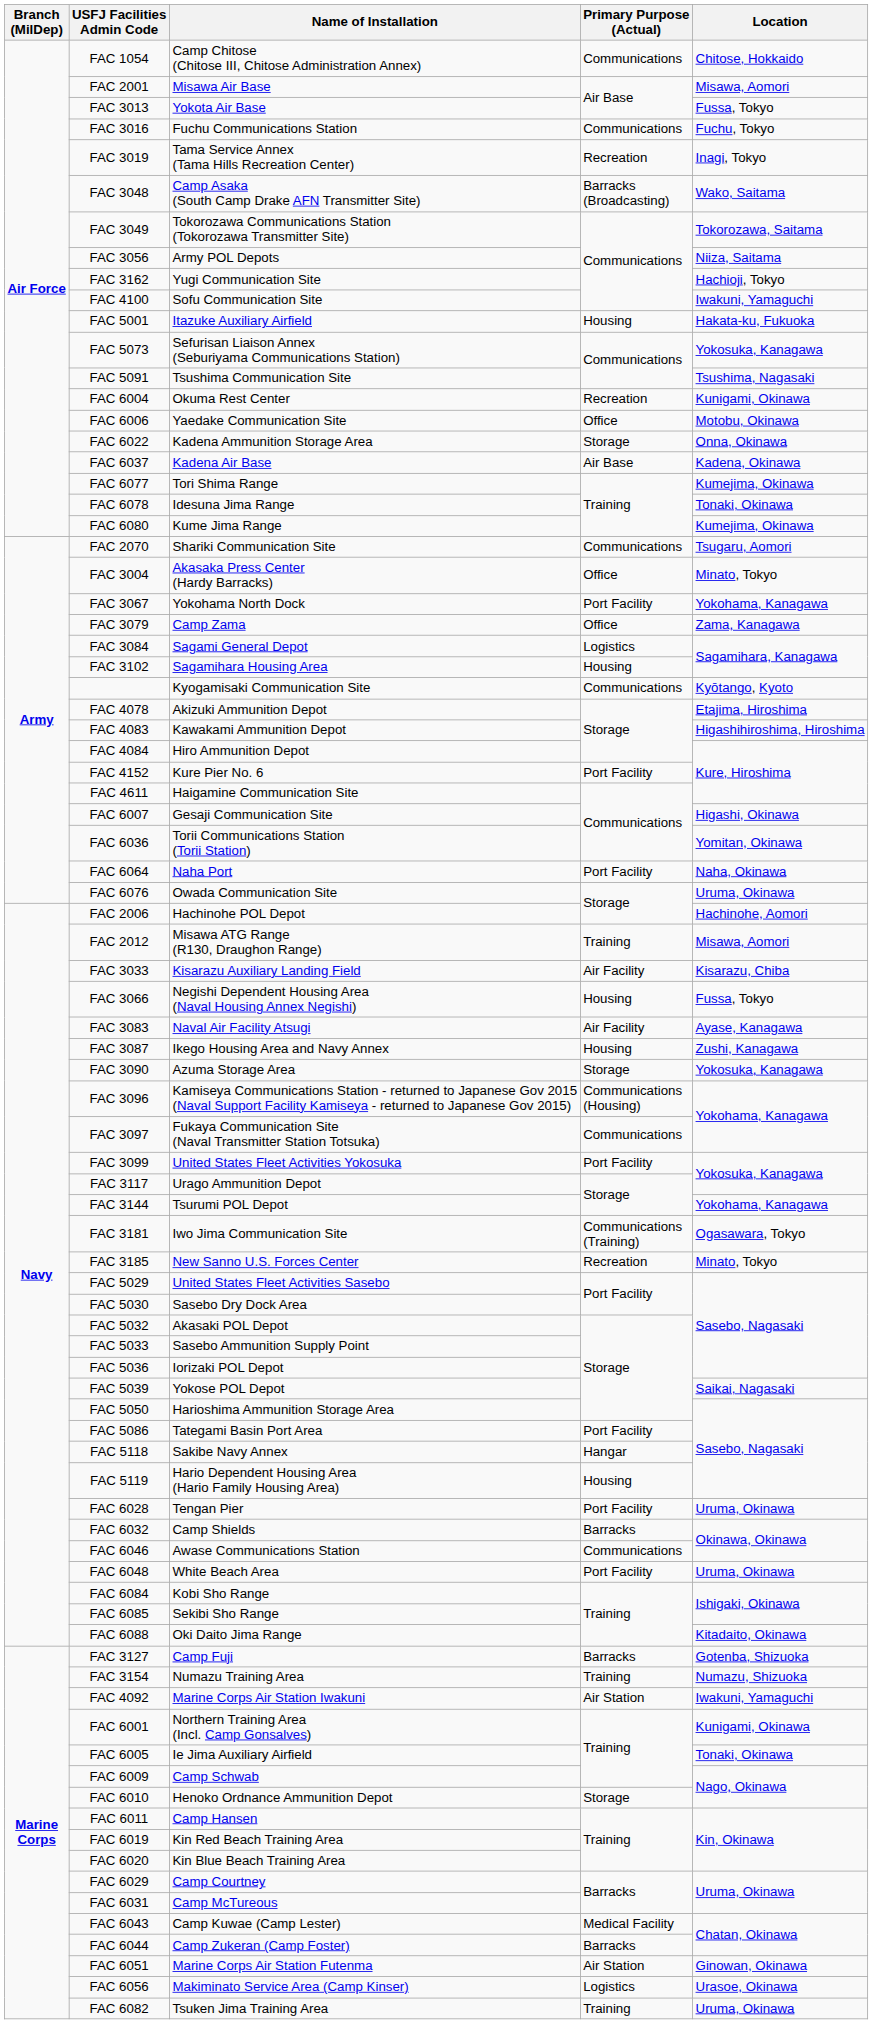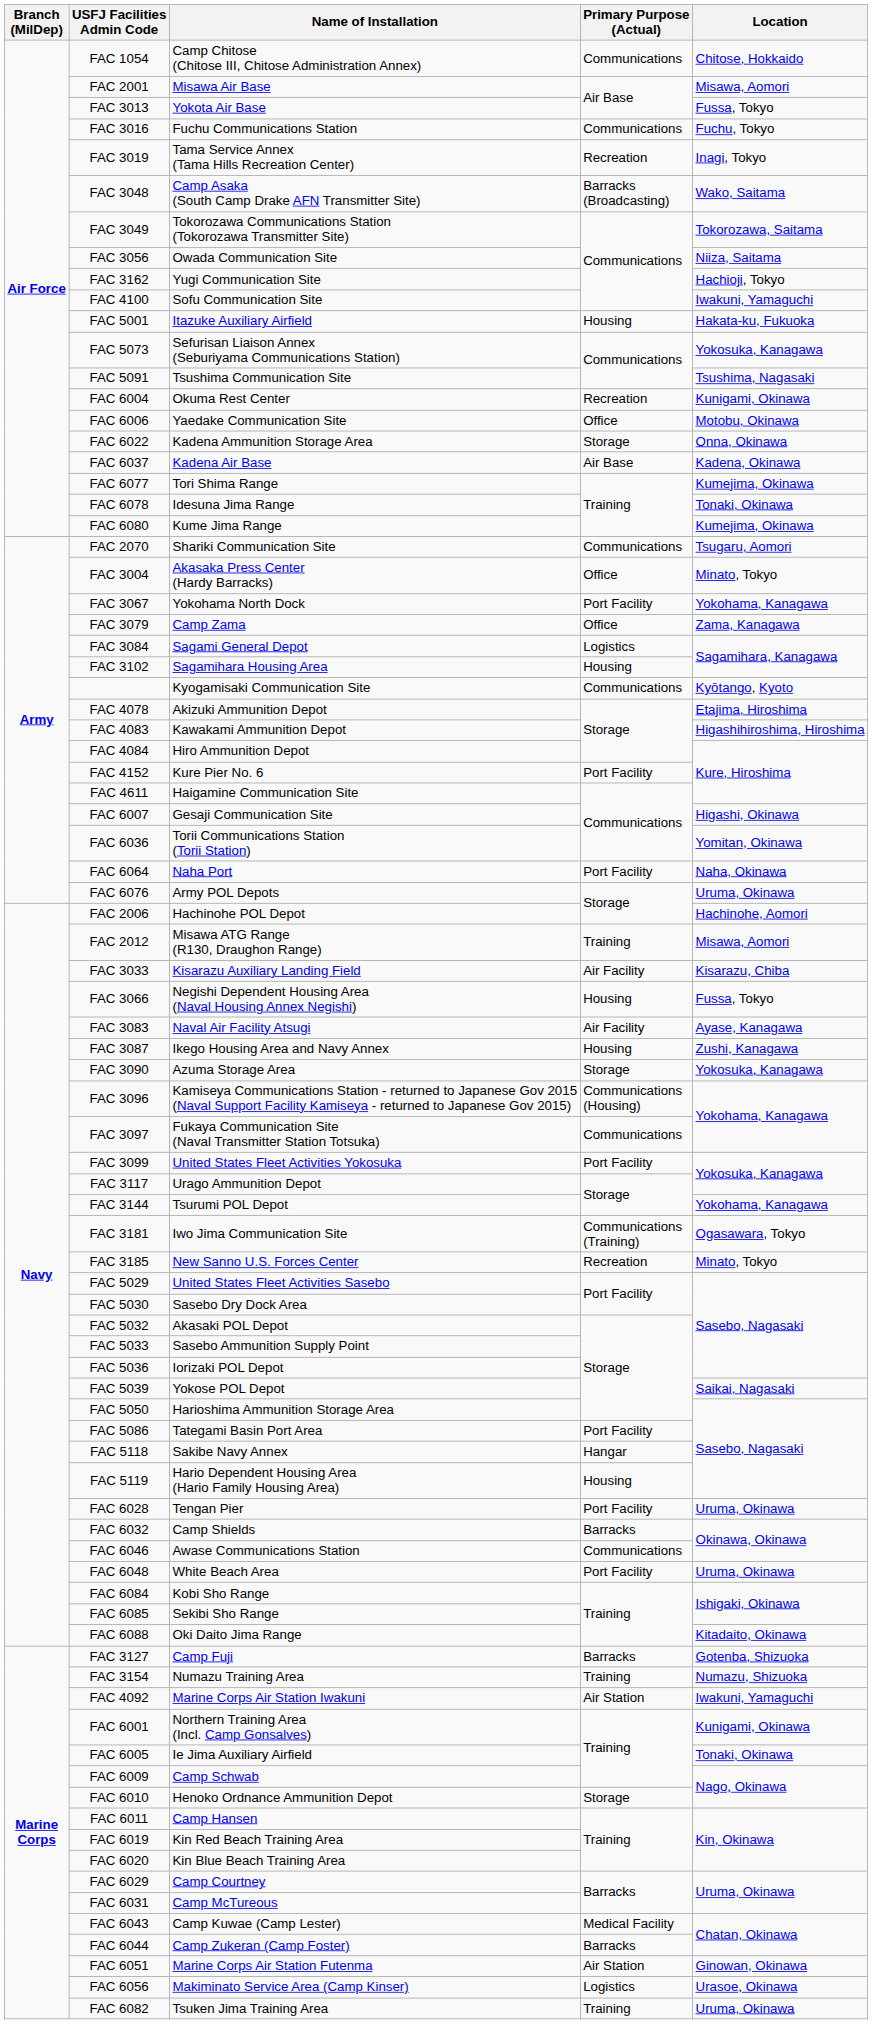FAC 3056 | Name of Installation: Army POL Depots -> Owada Communication Site
FAC 6076 | Name of Installation: Owada Communication Site -> Army POL Depots
